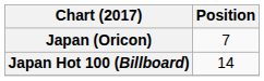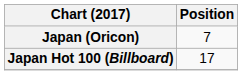Japan Hot 100 (Billboard) | Position: 14 -> 17
